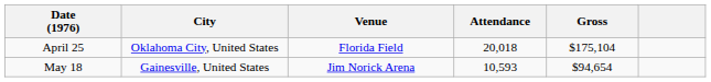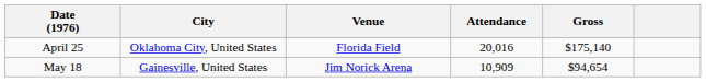April 25 | Attendance: 20,018 -> 20,016
April 25 | Gross: $175,104 -> $175,140
May 18 | Attendance: 10,593 -> 10,909
